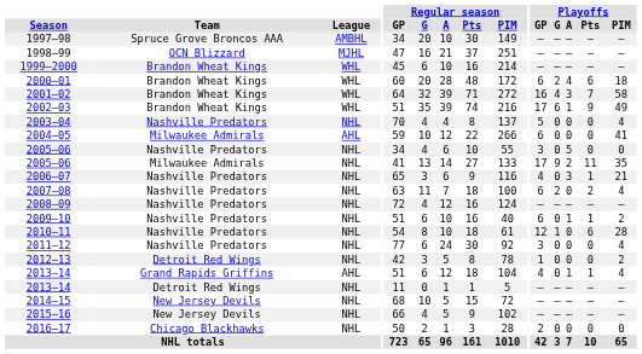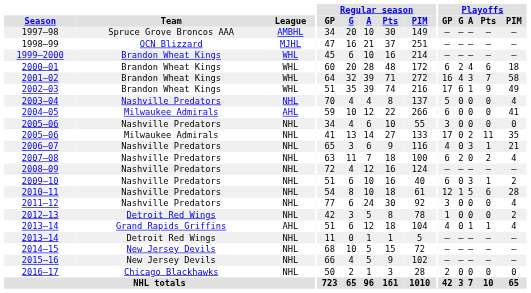2005–06 / Nashville Predators | Playoffs / A: 5 -> 0
2005–06 / Milwaukee Admirals | Playoffs / G: 9 -> 0
2009–10 | Playoffs / A: 1 -> 3
2010–11 | Playoffs / A: 0 -> 5
